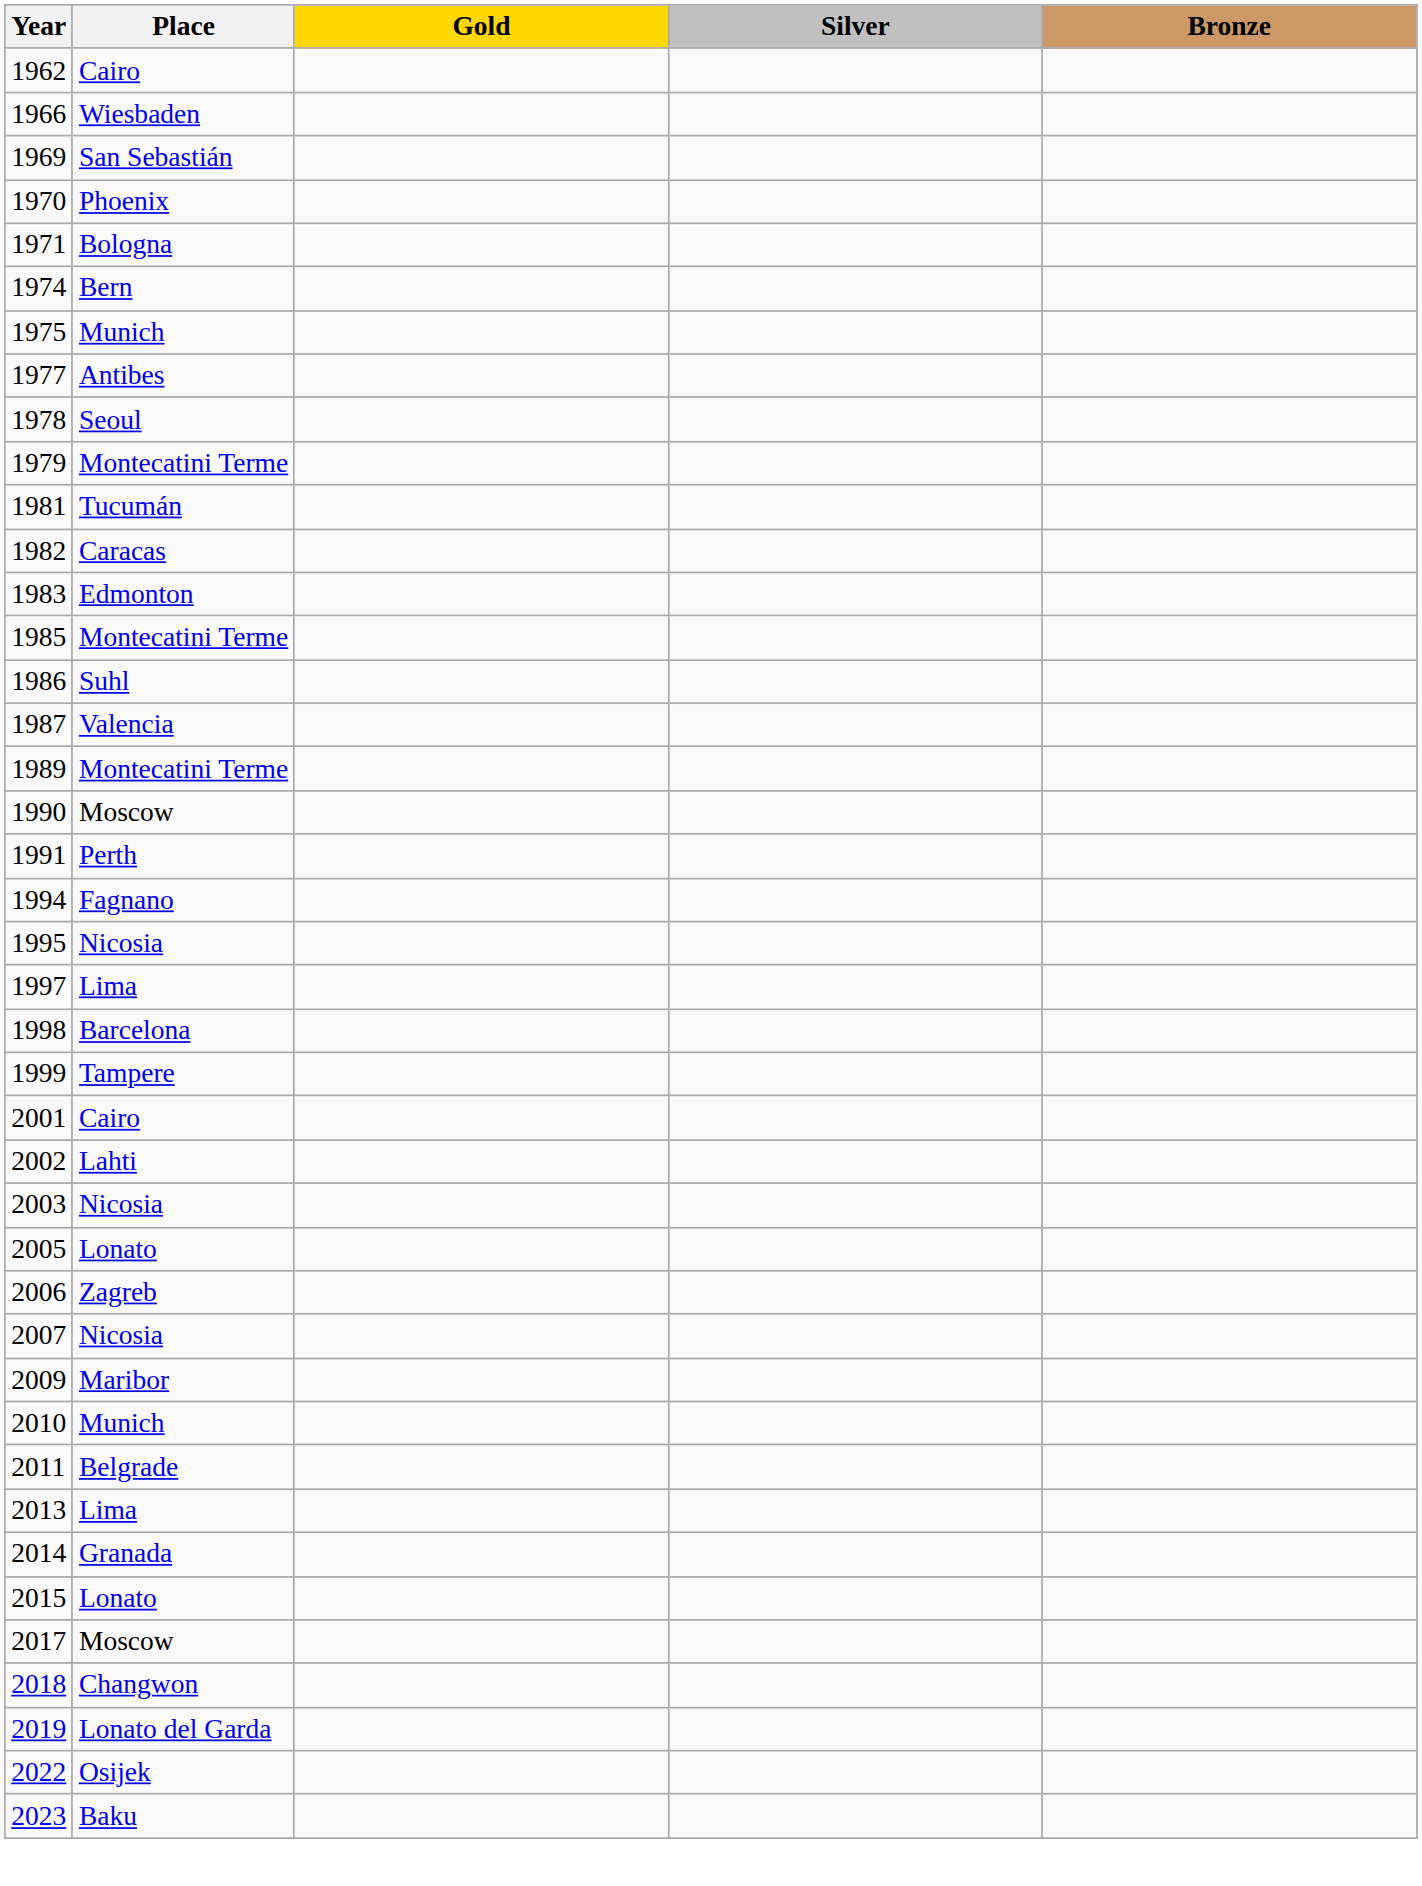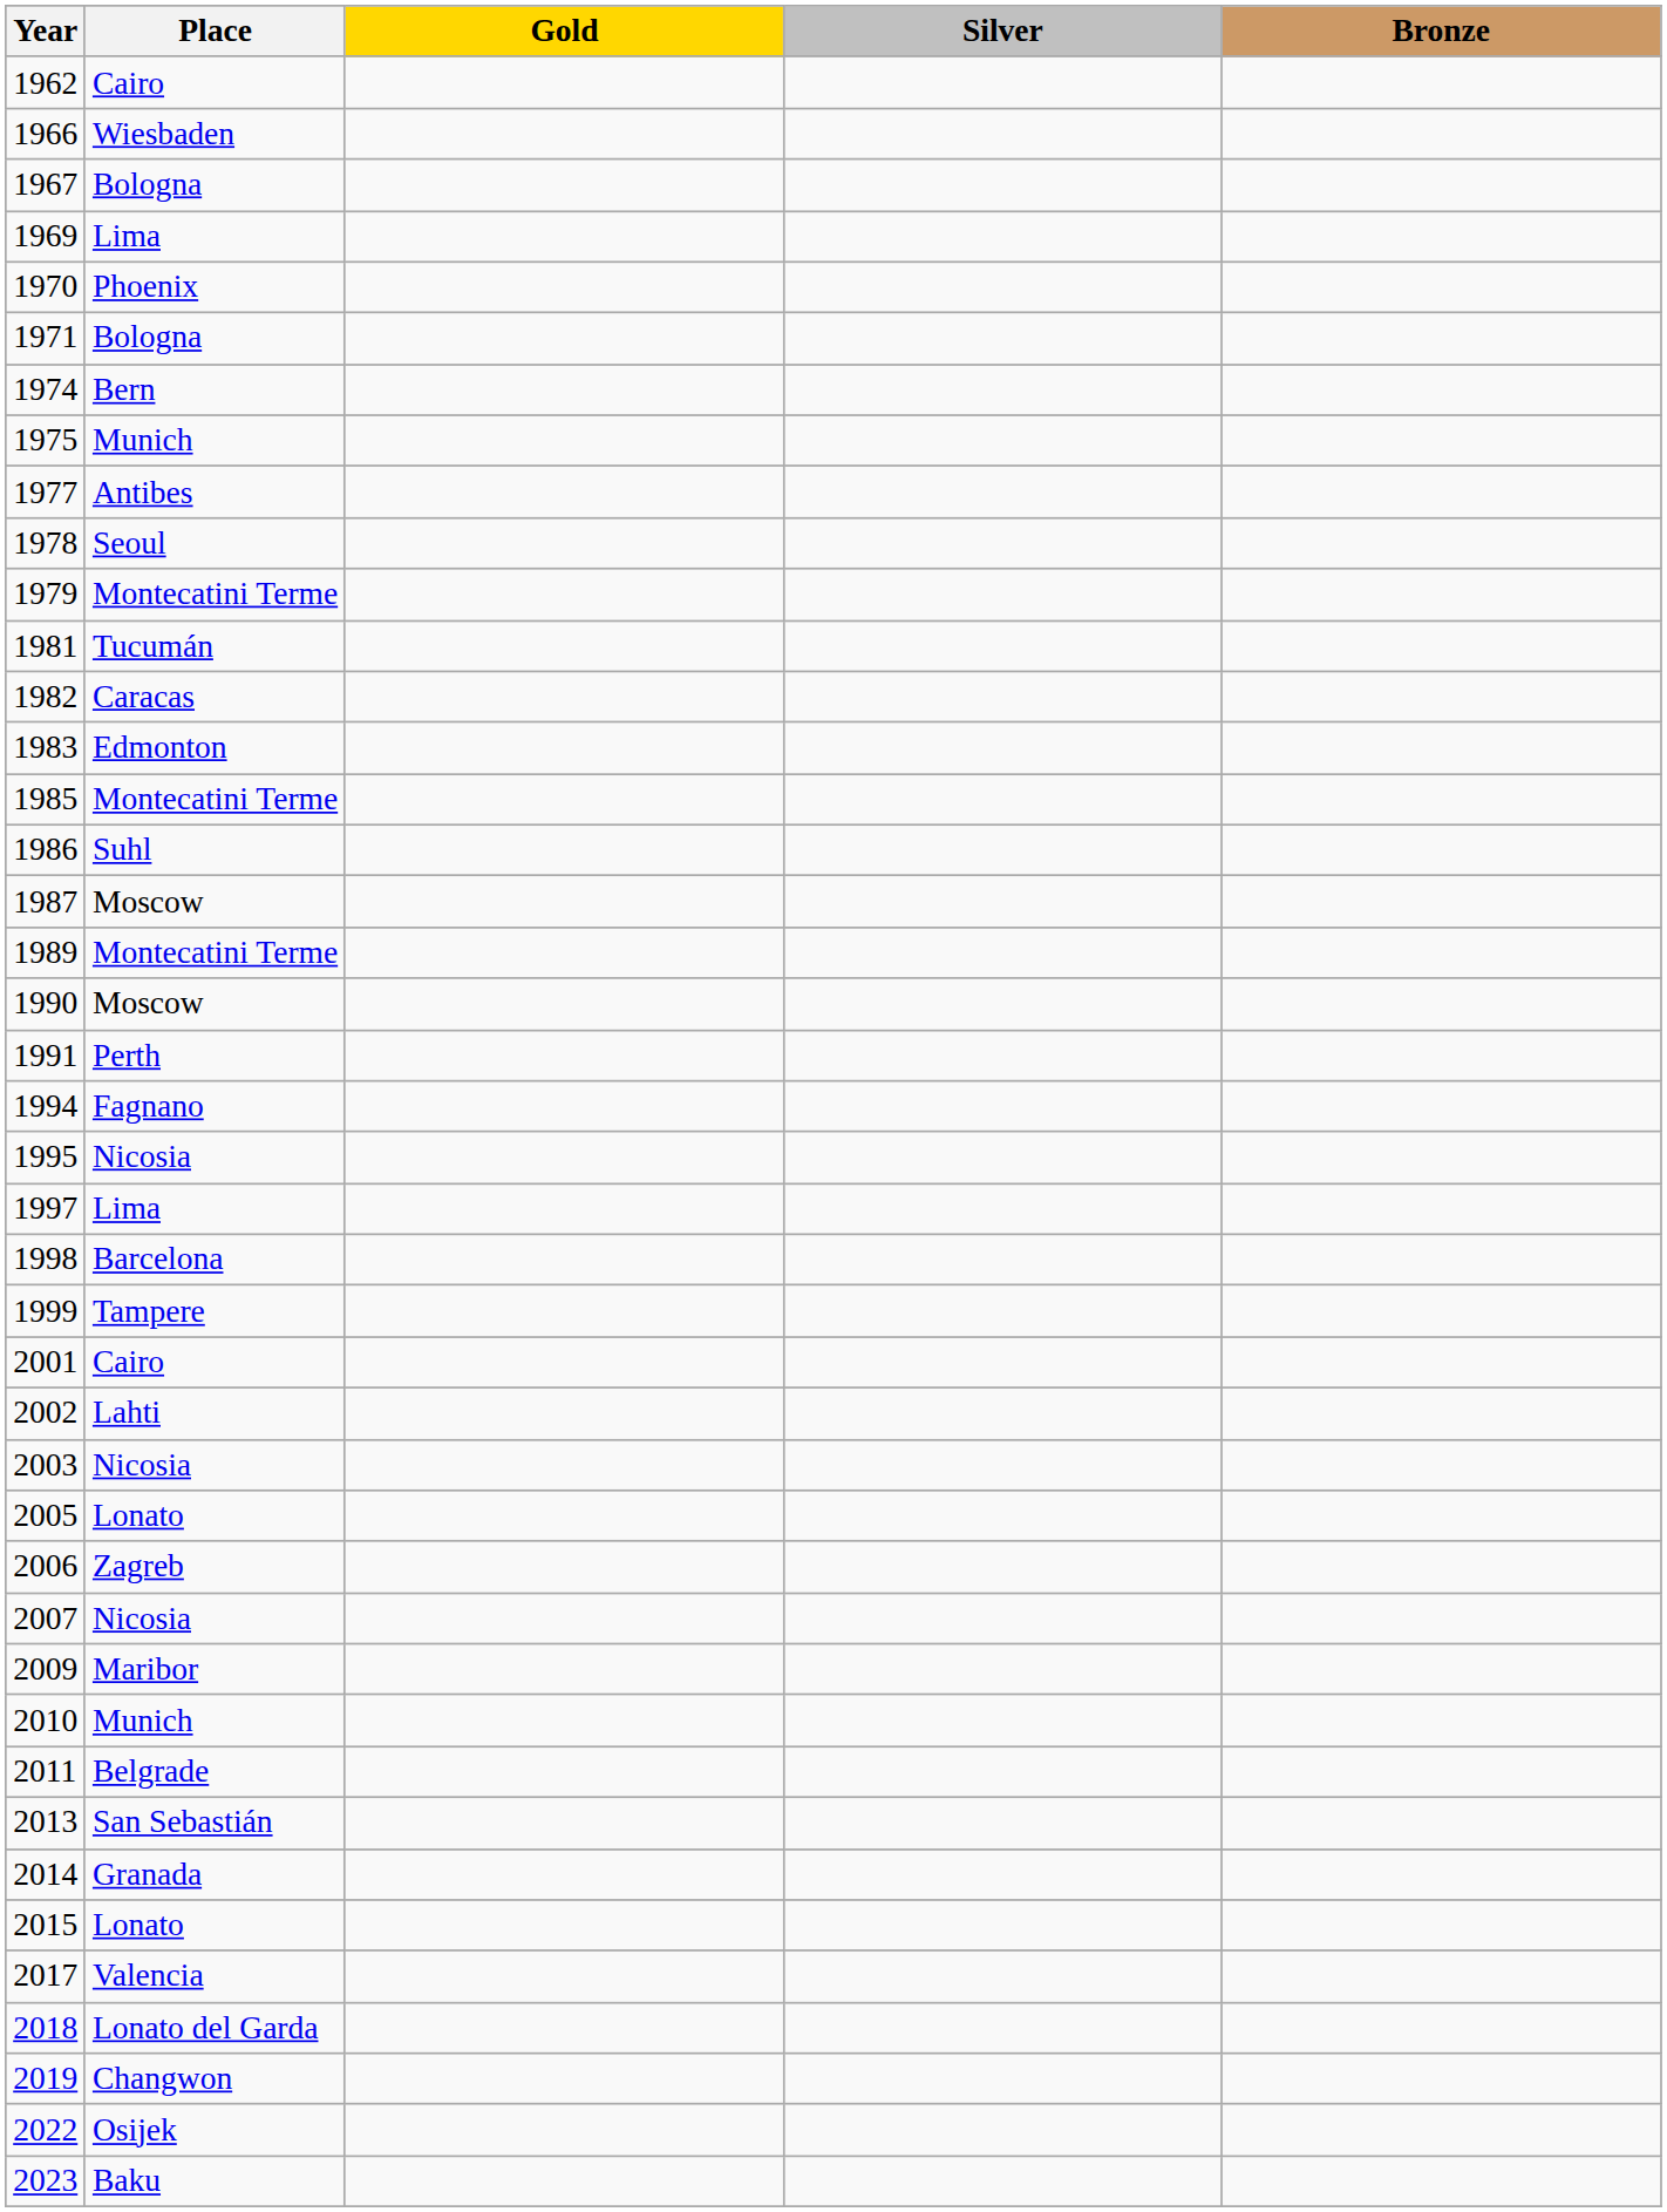+ row: 1967 | Bologna
1969 | Place: San Sebastián -> Lima
1987 | Place: Valencia -> Moscow
2013 | Place: Lima -> San Sebastián
2017 | Place: Moscow -> Valencia
2018 | Place: Changwon -> Lonato del Garda
2019 | Place: Lonato del Garda -> Changwon
